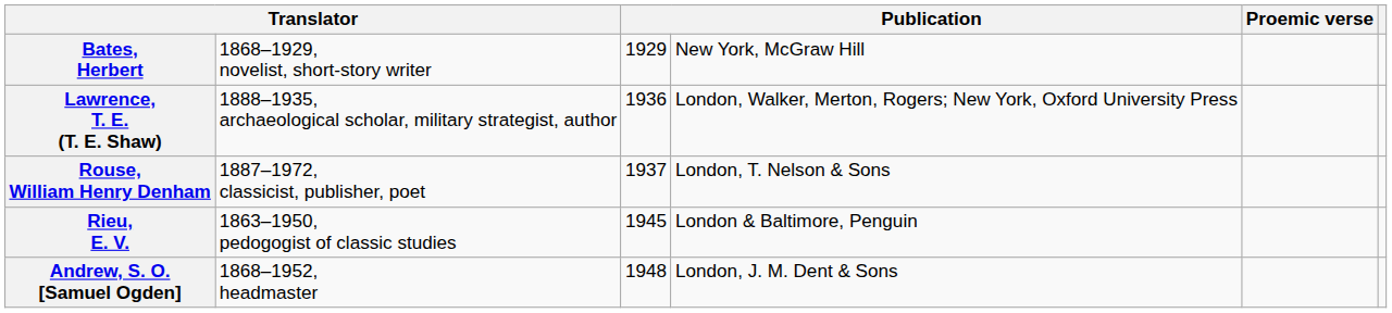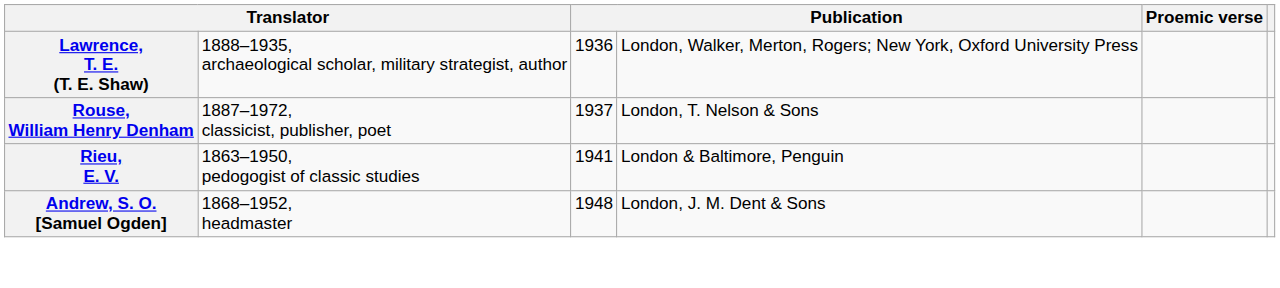- row: Bates, Herbert | 1868–1929, novelist, short-story writer | 1929 | New York, McGraw Hill
Rieu, E. V. | column 3: 1945 -> 1941
